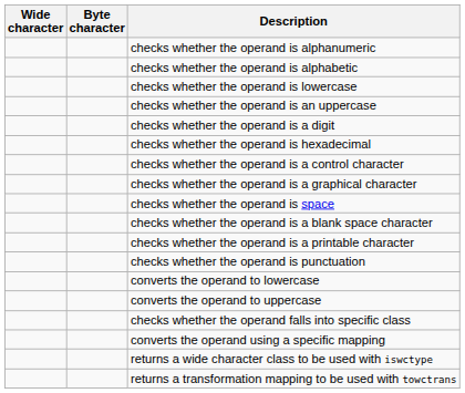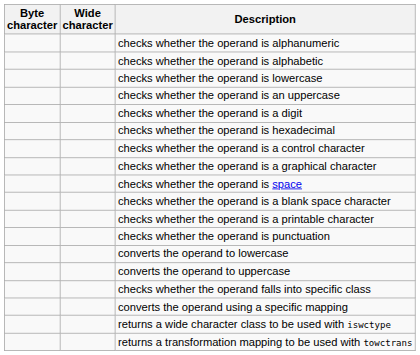columns swapped: Byte character <-> Wide character
